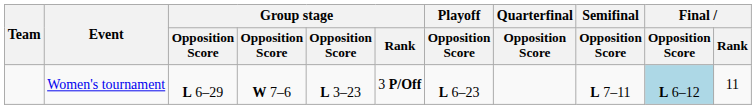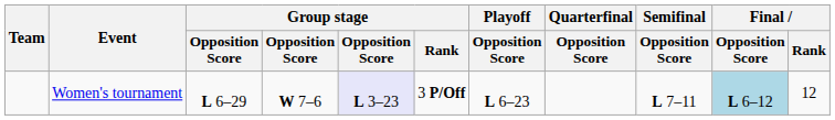Women's tournament | column 5: no background -> lavender background
Women's tournament | Final / Rank: 11 -> 12
